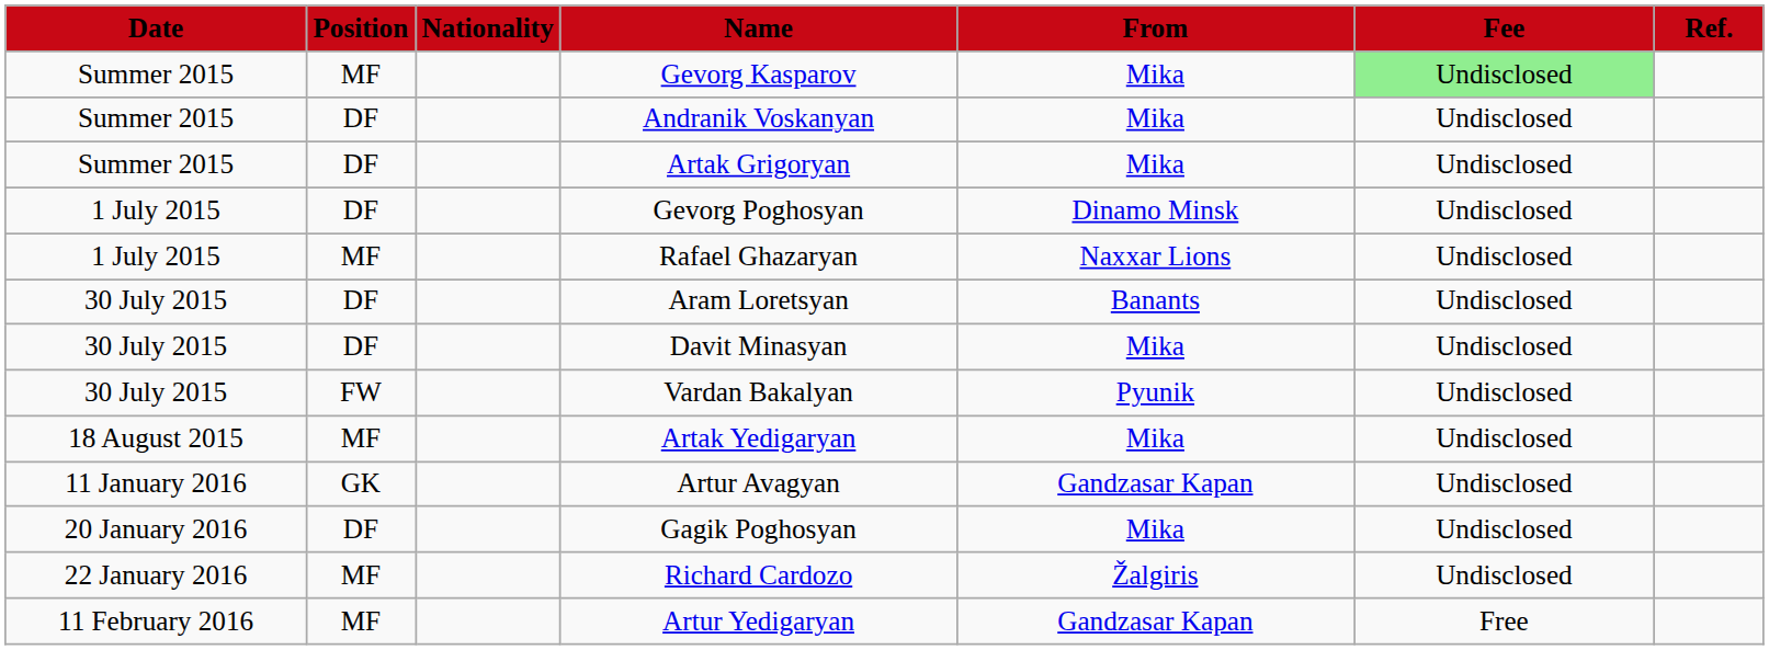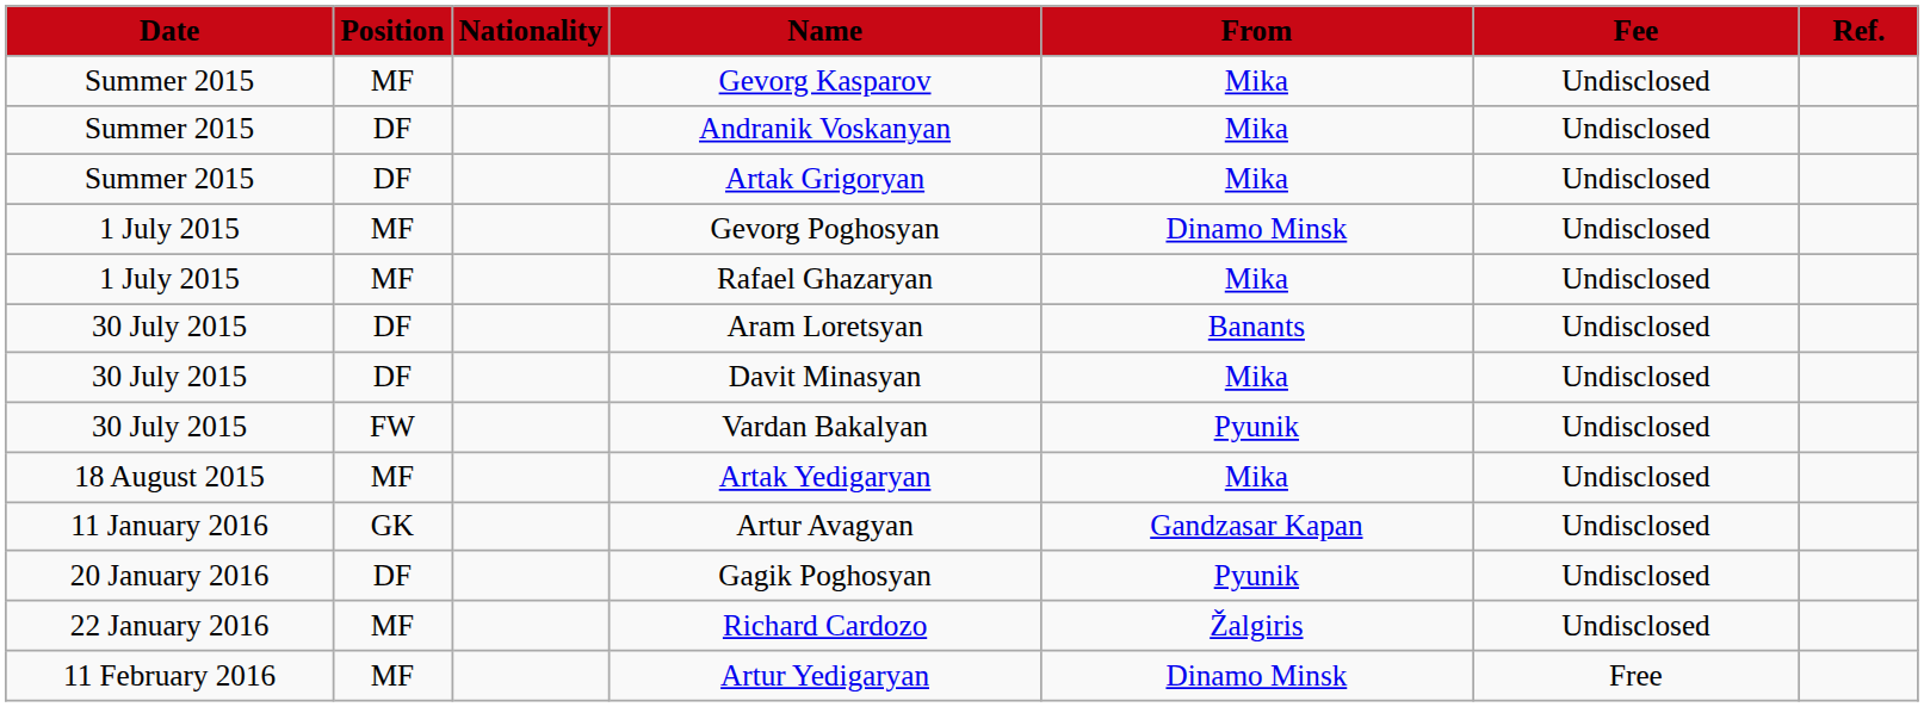Gevorg Kasparov | Fee: lightgreen background -> no background
Gevorg Poghosyan | Position: DF -> MF
Rafael Ghazaryan | From: Naxxar Lions -> Mika
Gagik Poghosyan | From: Mika -> Pyunik
Artur Yedigaryan | From: Gandzasar Kapan -> Dinamo Minsk
